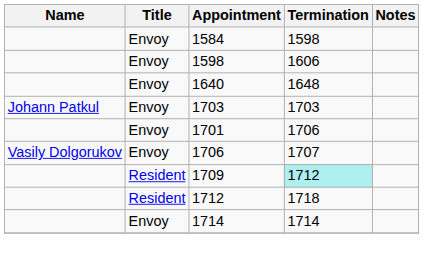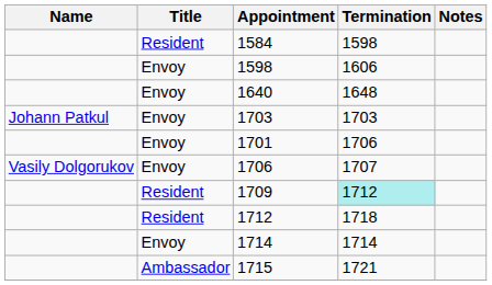1584 | Title: Envoy -> Resident
+ row: Ambassador | 1715 | 1721
